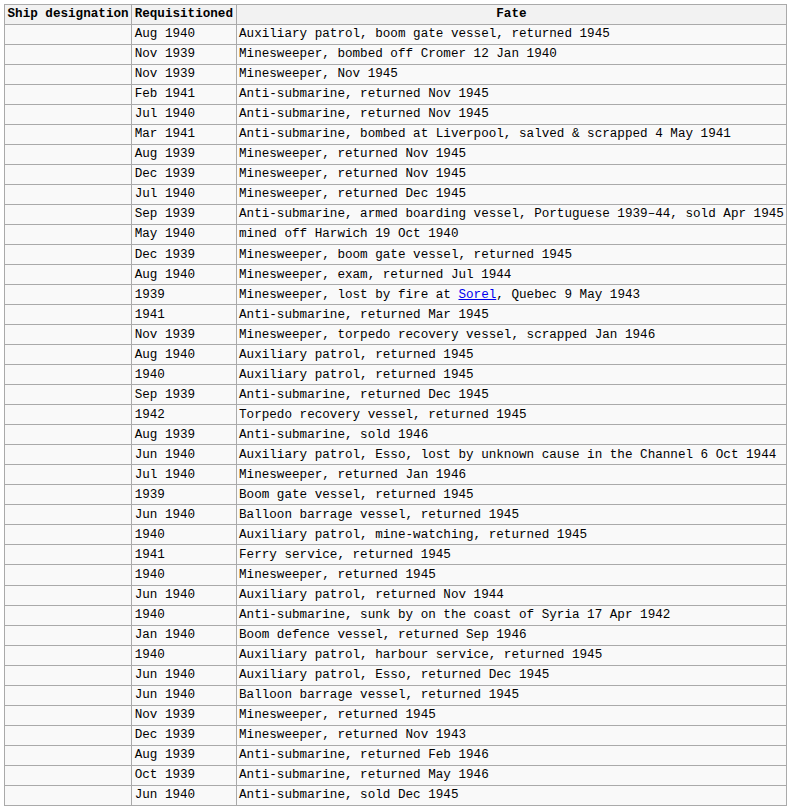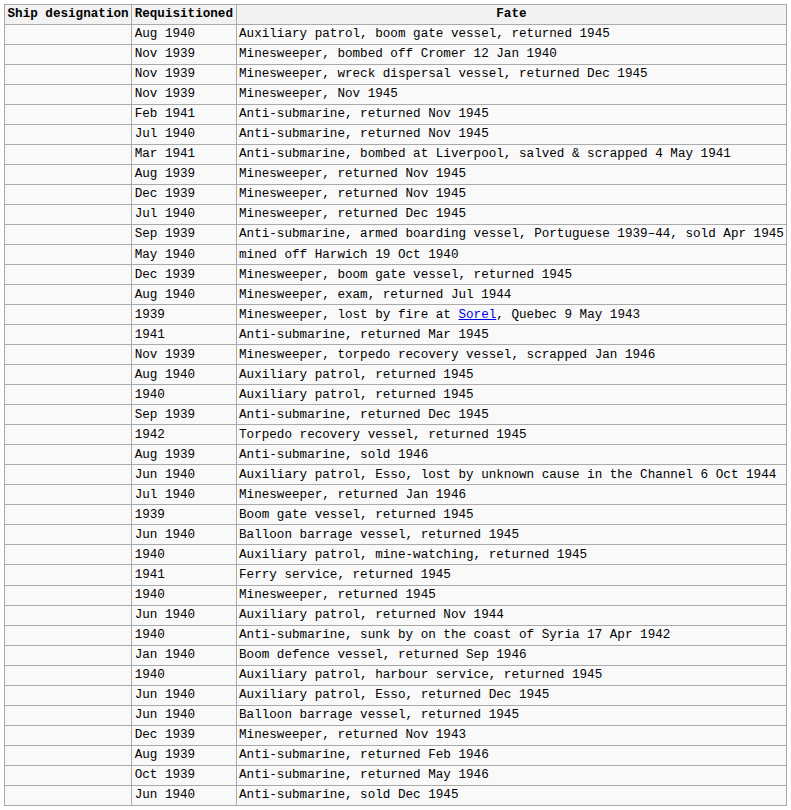+ row: Nov 1939 | Minesweeper, wreck dispersal vessel, returned Dec 1945
- row: Nov 1939 | Minesweeper, returned 1945
